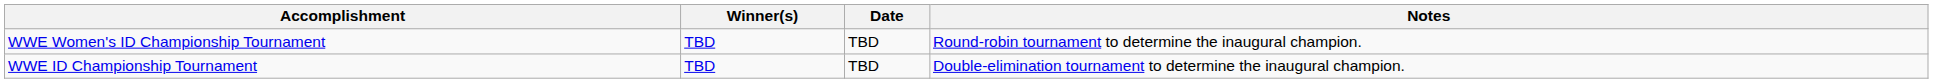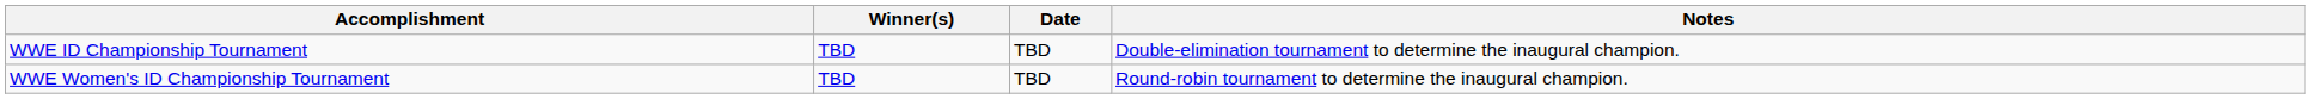rows swapped: WWE Women's ID Championship Tournament <-> WWE ID Championship Tournament
